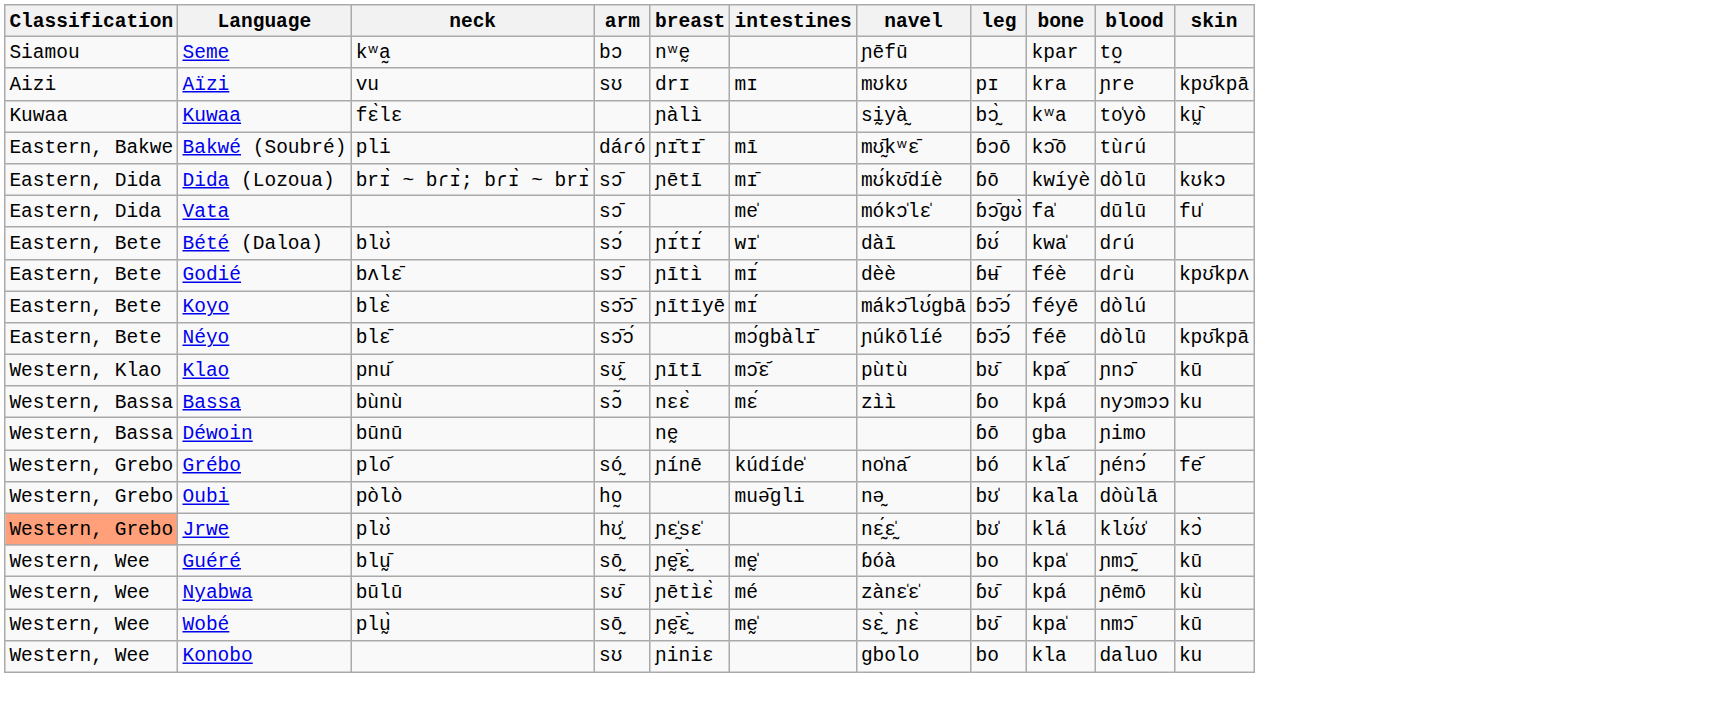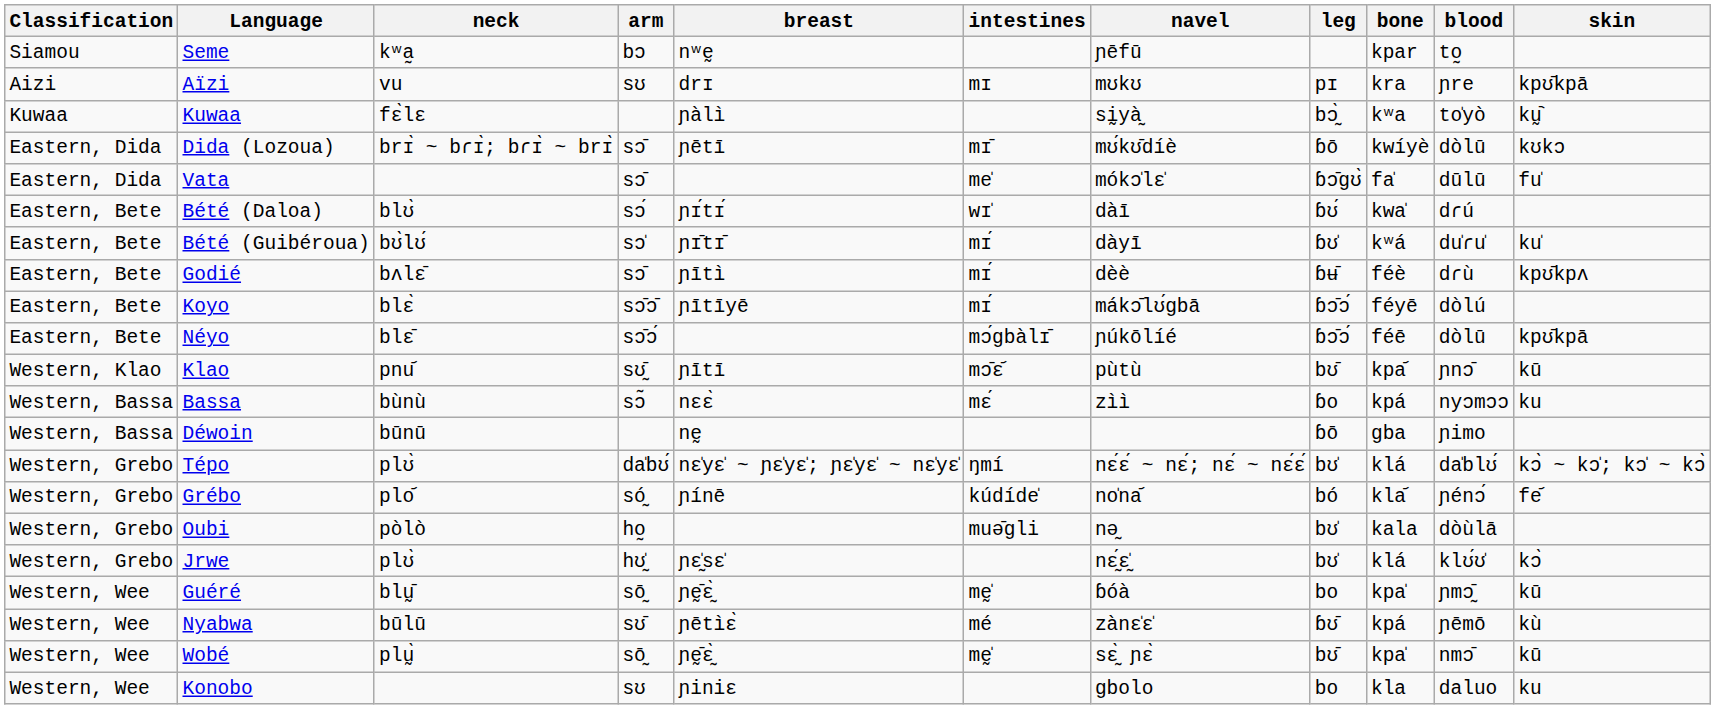- row: Eastern, Bakwe | Bakwé (Soubré) | pli | dáɾó | ɲɪ̄tɪ̄ | mī | mʊ̰̄kʷɛ̄ | ɓɔō | kɔ̄ō | tùɾú
+ row: Eastern, Bete | Bété (Guibéroua) | bʊ̀lʊ́ | sɔ̍ | ɲɪ̄tɪ̄ | mɪ́ | dàyī | ɓʊ̍ | kʷá | du̍ɾu̍ | ku̍
+ row: Western, Grebo | Tépo | plʊ̀ | da̍bʊ́ | nɛ̍yɛ̍ ~ ɲɛ̍yɛ̍; ɲɛ̍yɛ̍ ~ nɛ̍yɛ̍ | ŋmí | nɛ́ɛ́ ~ nɛ́; nɛ́ ~ nɛ́ɛ́ | bʊ̍ | klá | da̍blʊ́ | kɔ̀ ~ kɔ̍; kɔ̍ ~ kɔ̀
Jrwe | Classification: lightsalmon background -> no background
